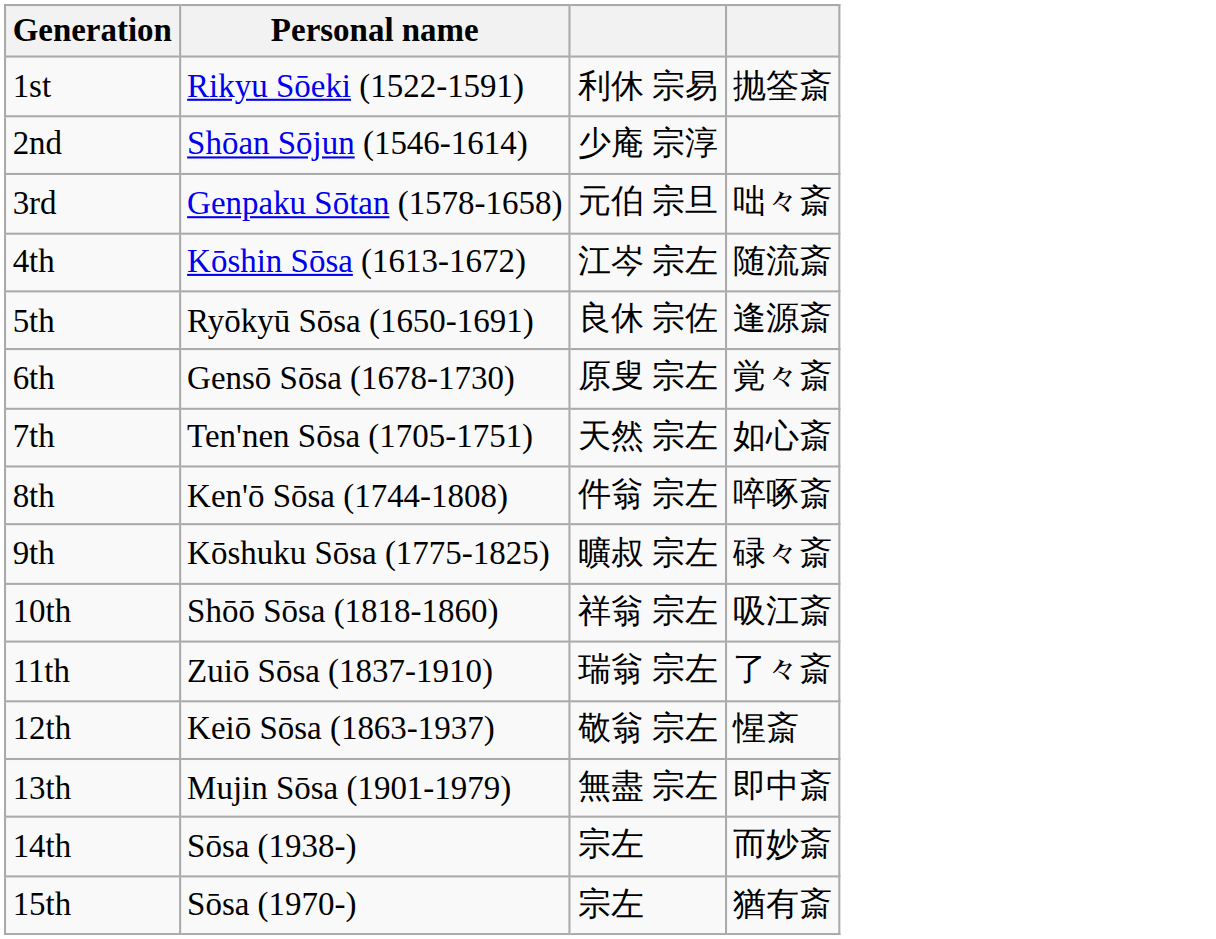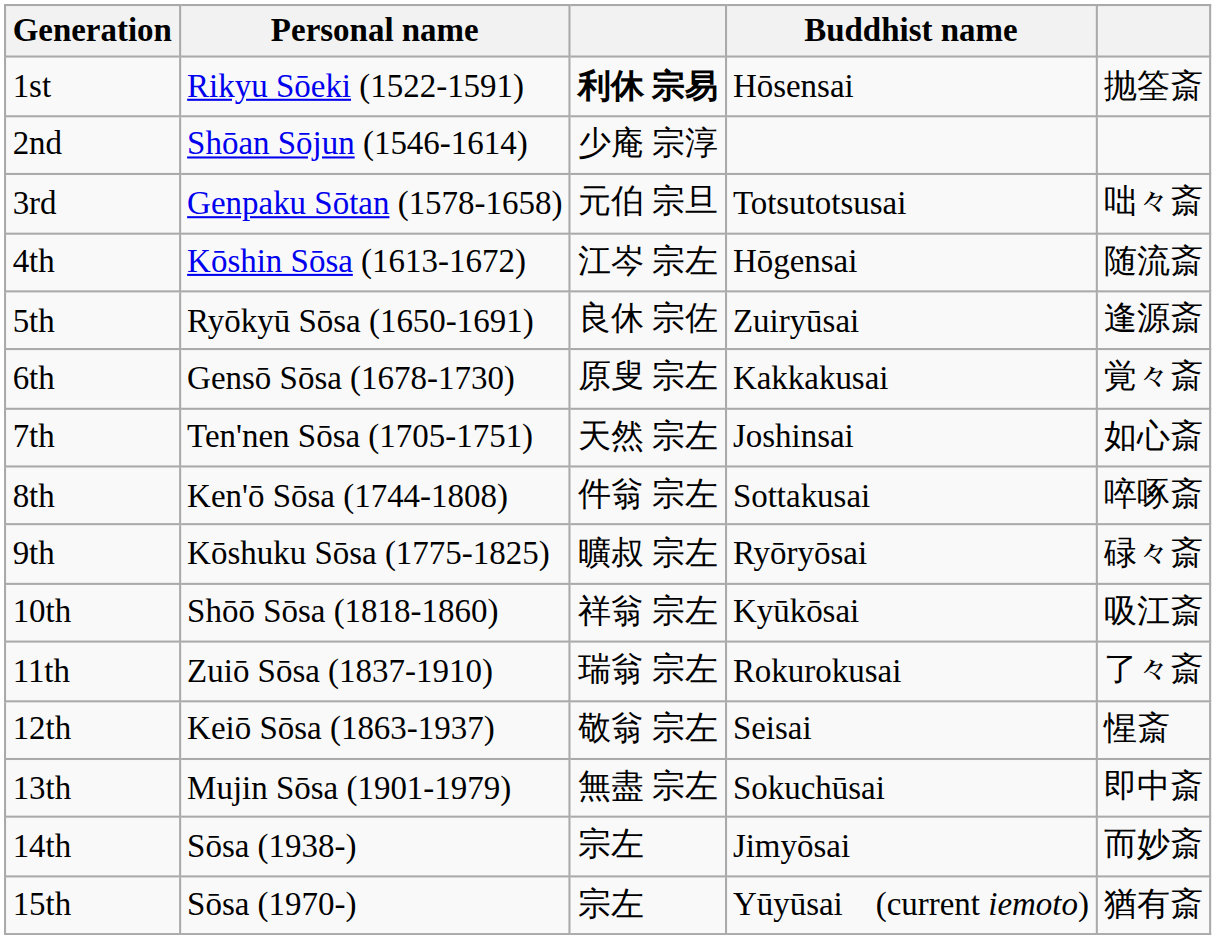+ column: Buddhist name | Hōsensai | Totsutotsusai | Hōgensai | Zuiryūsai | Kakkakusai | Joshinsai | Sottakusai | Ryōryōsai | Kyūkōsai | Rokurokusai | Seisai | Sokuchūsai | Jimyōsai | Yūyūsai (current iemoto)
1st | column 3: normal -> bold
